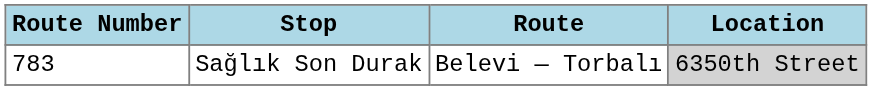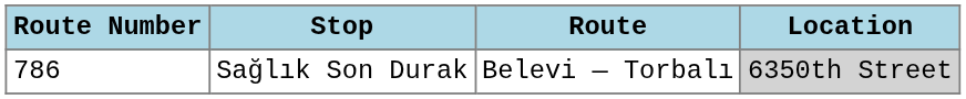Sağlık Son Durak | Route Number: 783 -> 786
